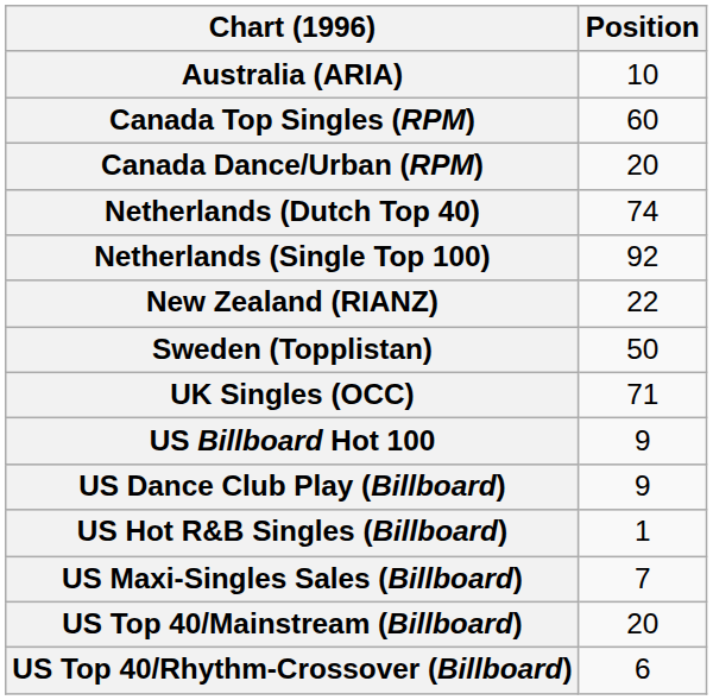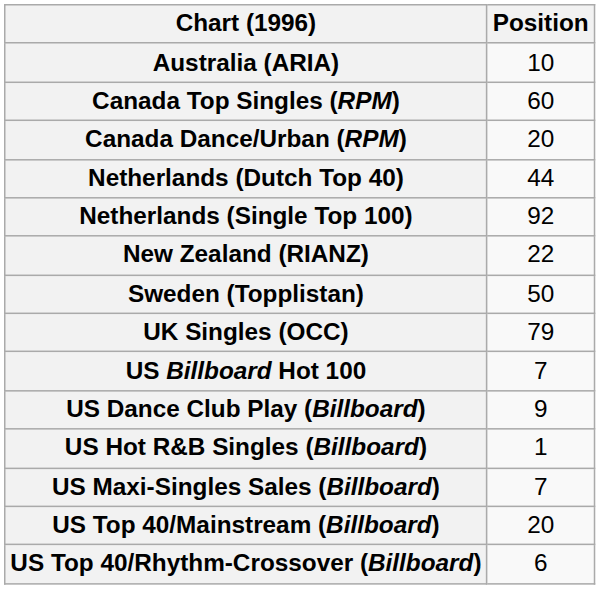Netherlands (Dutch Top 40) | Position: 74 -> 44
UK Singles (OCC) | Position: 71 -> 79
US Billboard Hot 100 | Position: 9 -> 7
